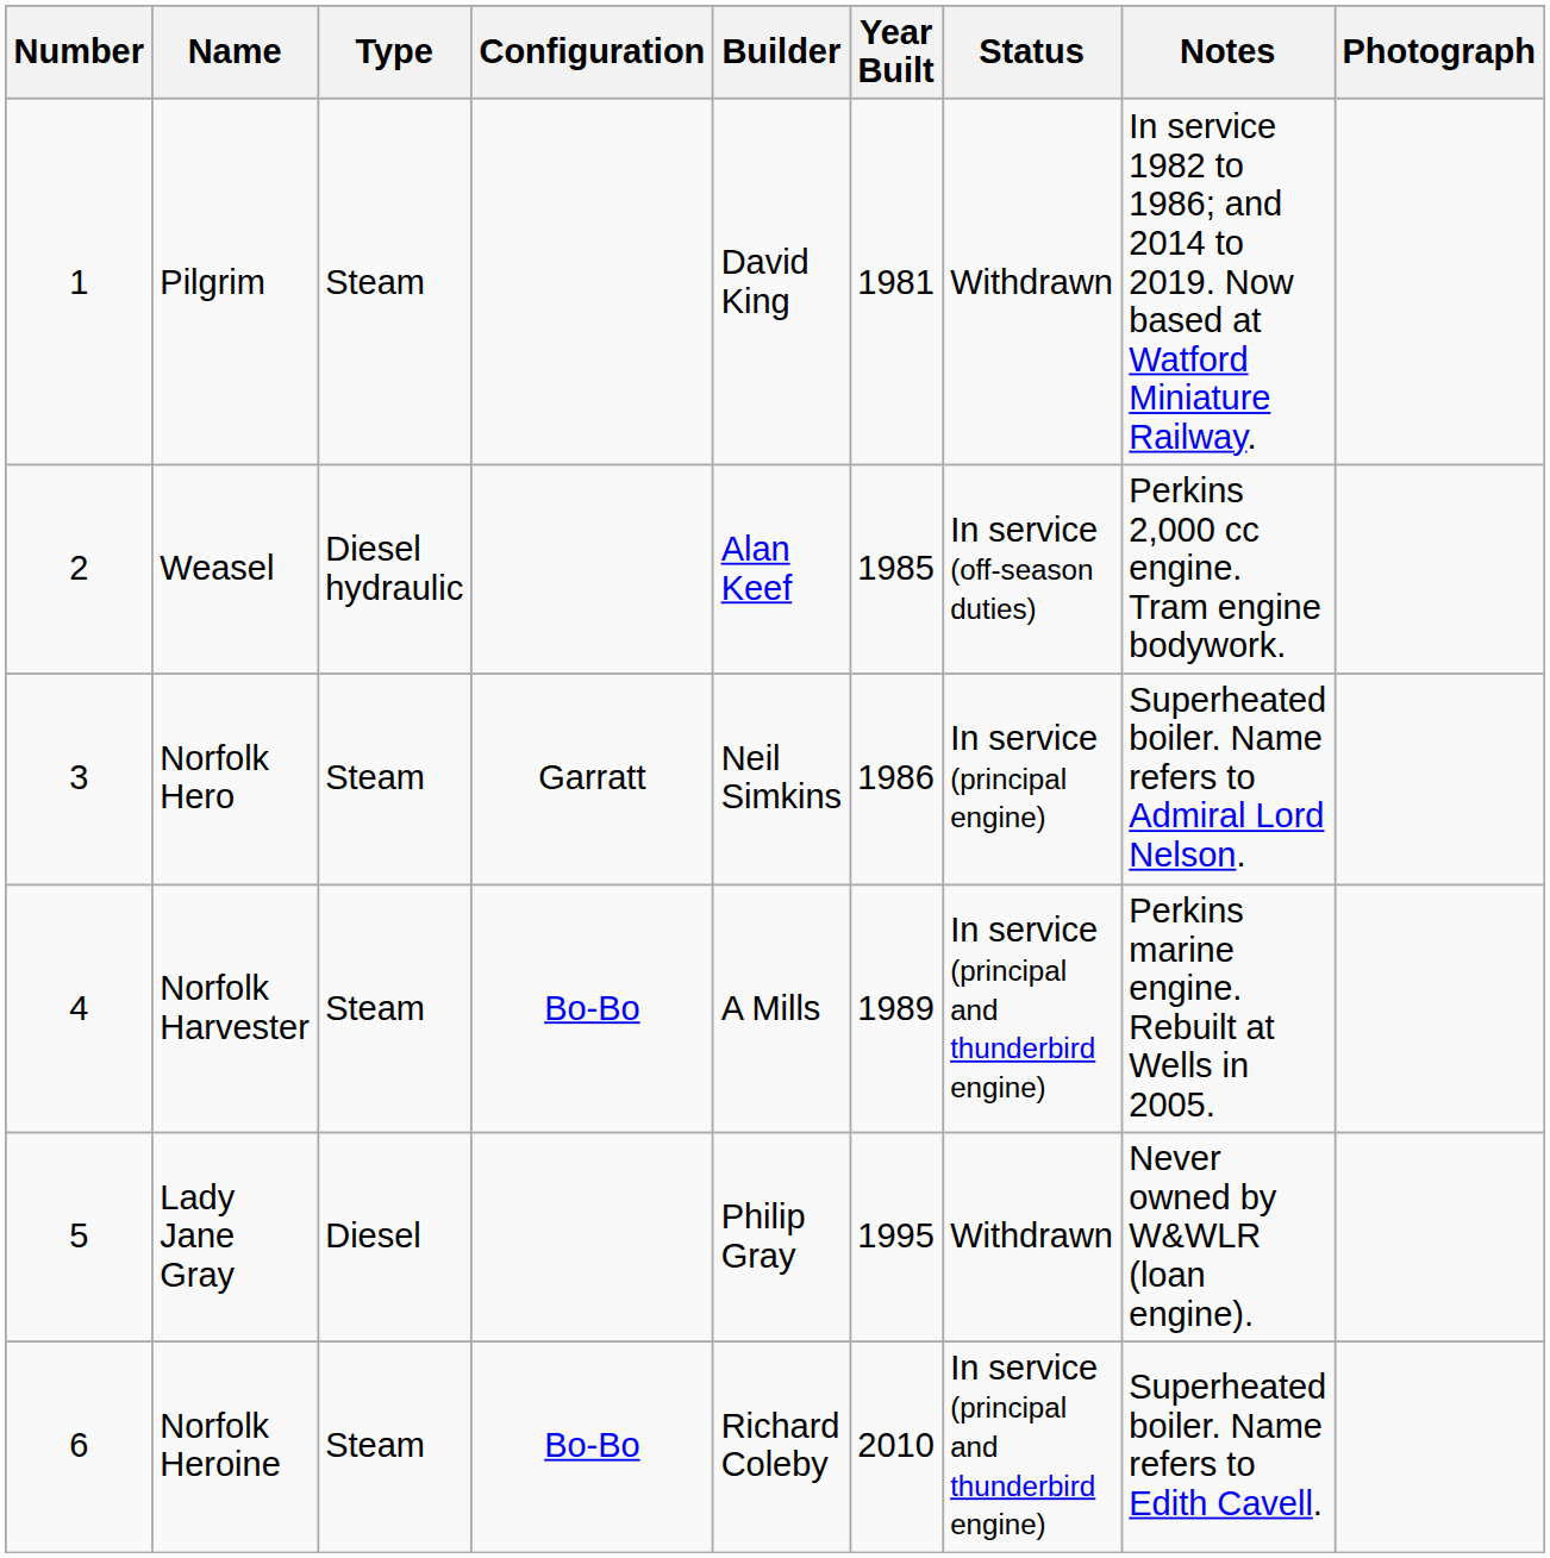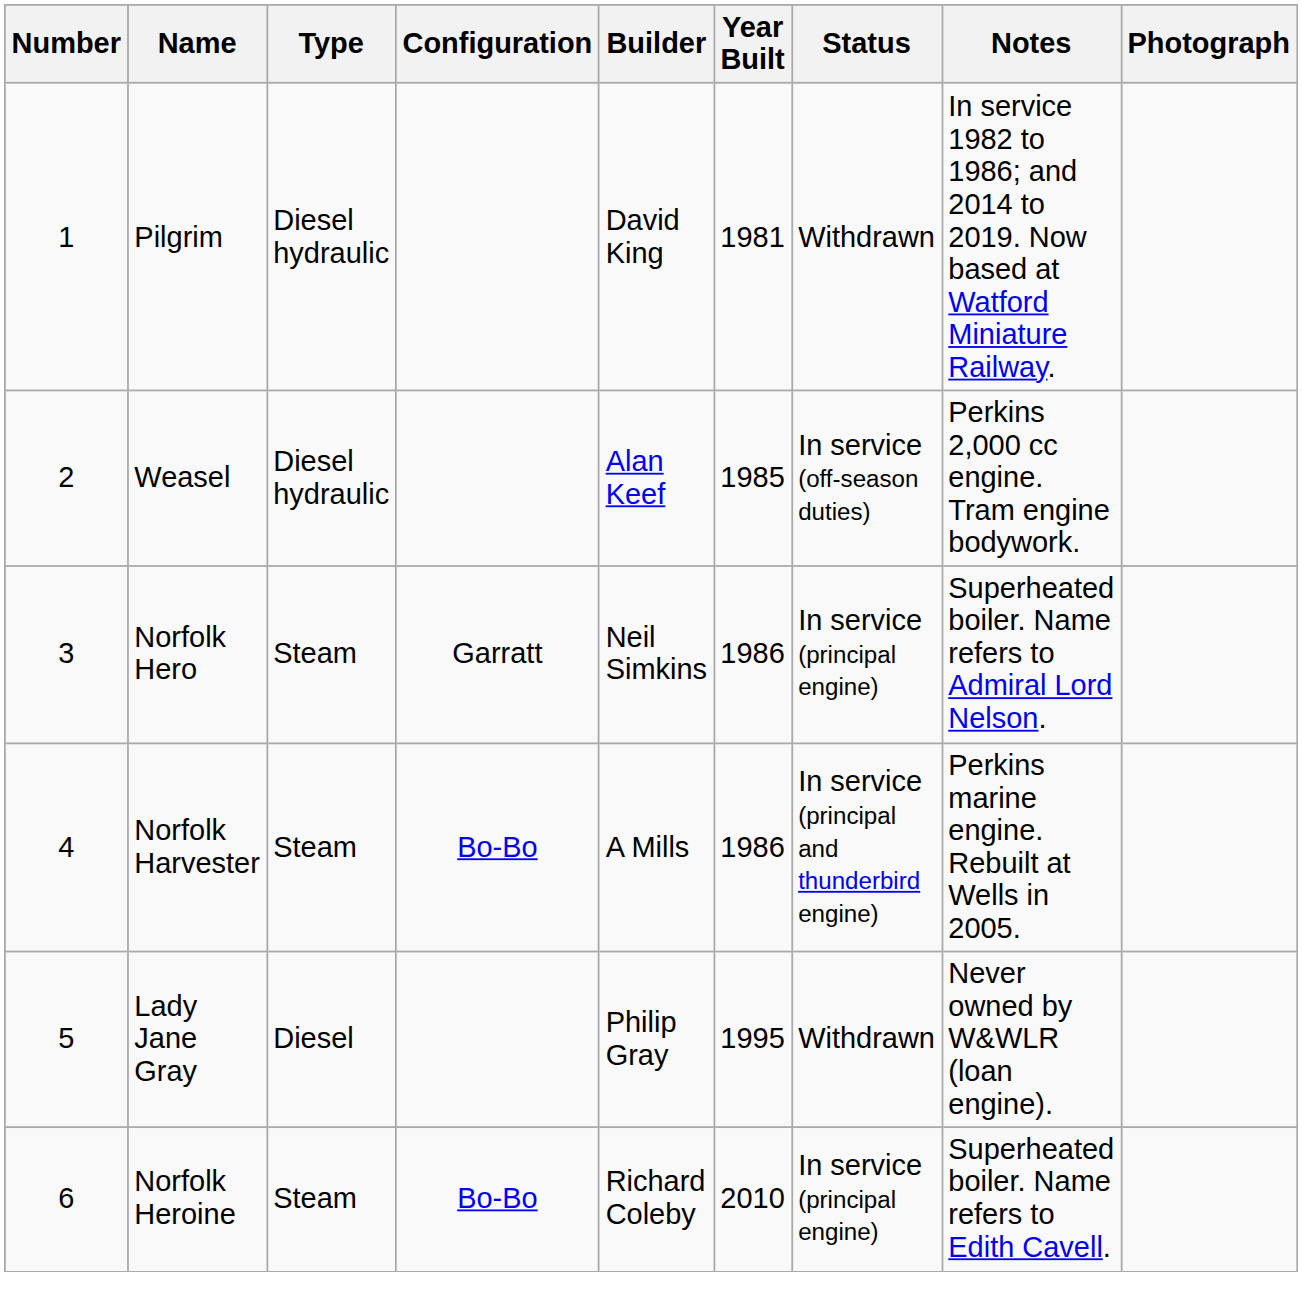Pilgrim | Type: Steam -> Diesel hydraulic
Norfolk Harvester | Year Built: 1989 -> 1986
Norfolk Heroine | Status: In service (principal and thunderbird engine) -> In service (principal engine)
